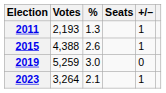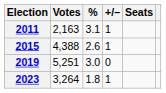columns swapped: Seats <-> +/–
2011 | Votes: 2,193 -> 2,163
2011 | %: 1.3 -> 3.1
2019 | Votes: 5,259 -> 5,251
2023 | %: 2.1 -> 1.8
